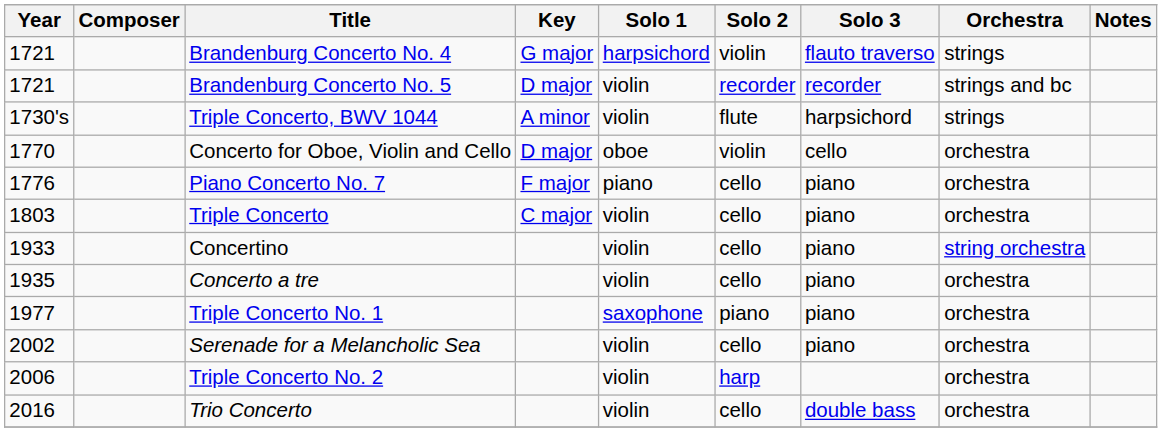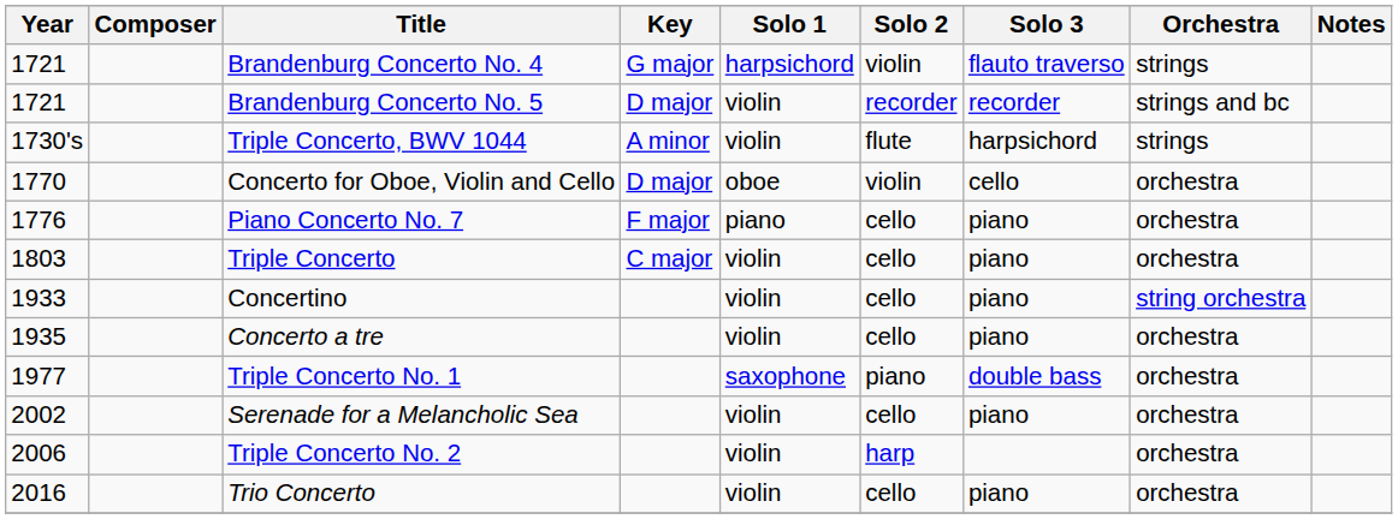Triple Concerto No. 1 | Solo 3: piano -> double bass
Trio Concerto | Solo 3: double bass -> piano
